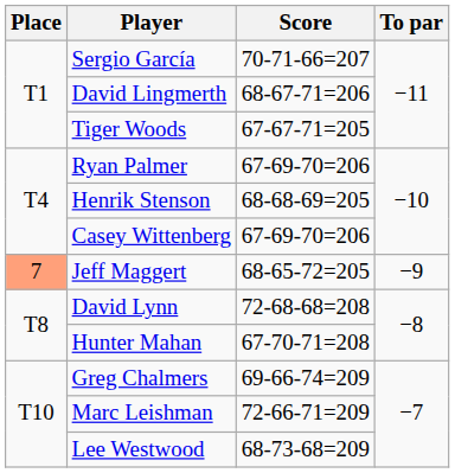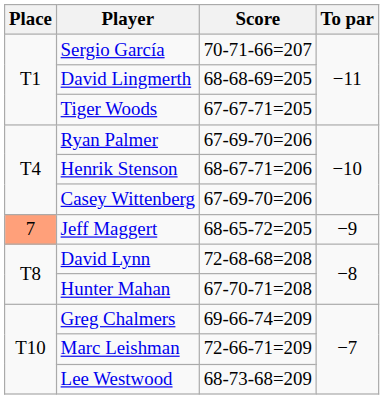David Lingmerth | Score: 68-67-71=206 -> 68-68-69=205
Henrik Stenson | Score: 68-68-69=205 -> 68-67-71=206
